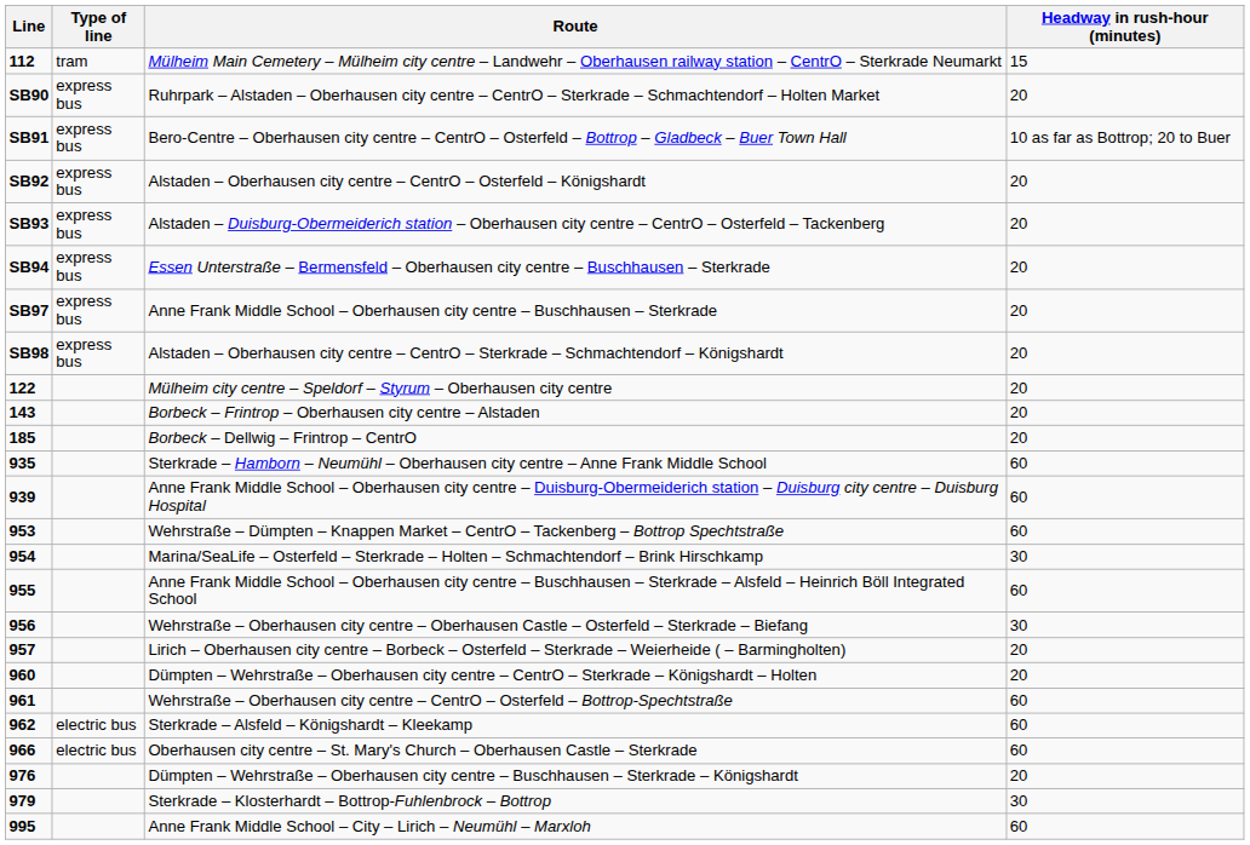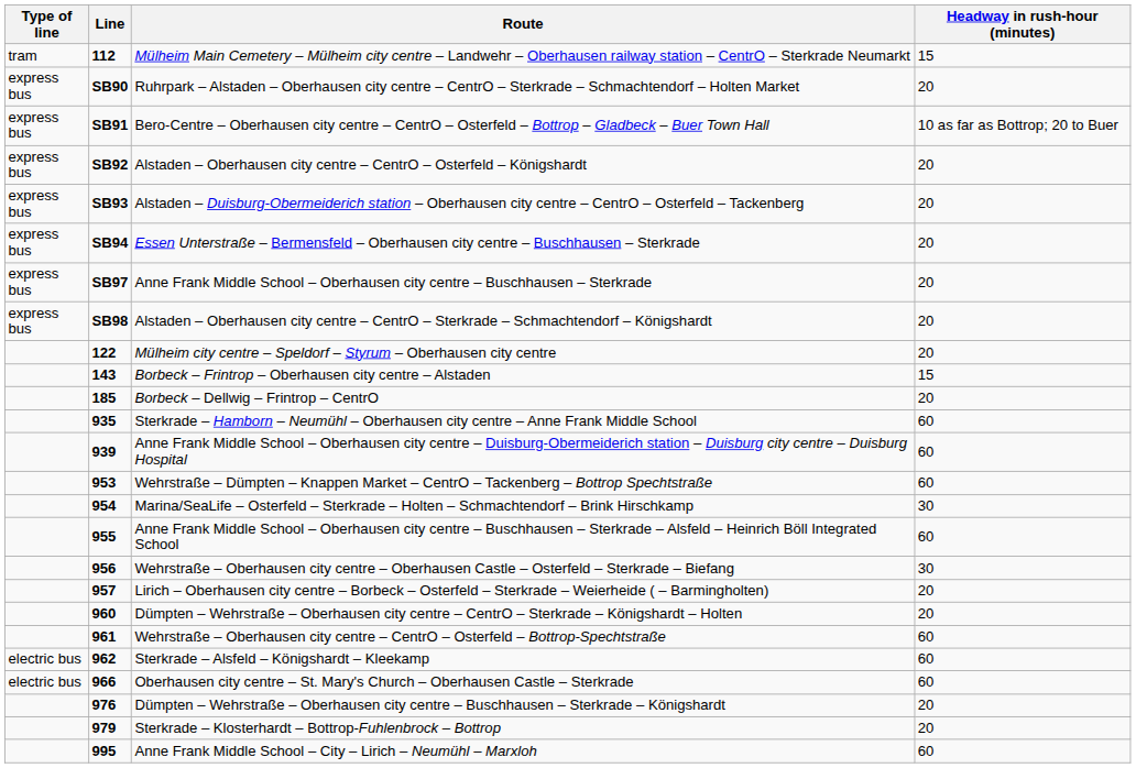columns swapped: Line <-> Type of line
Borbeck – Frintrop – Oberhausen city centre – Alstaden | Headway in rush-hour (minutes): 20 -> 15
Sterkrade – Klosterhardt – Bottrop-Fuhlenbrock – Bottrop | Headway in rush-hour (minutes): 30 -> 20
